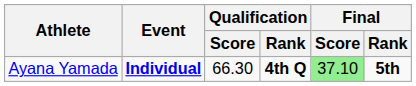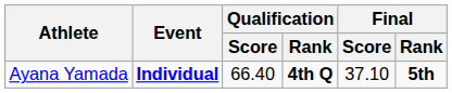Ayana Yamada | Qualification / Score: 66.30 -> 66.40
Ayana Yamada | Final / Score: lightgreen background -> no background
